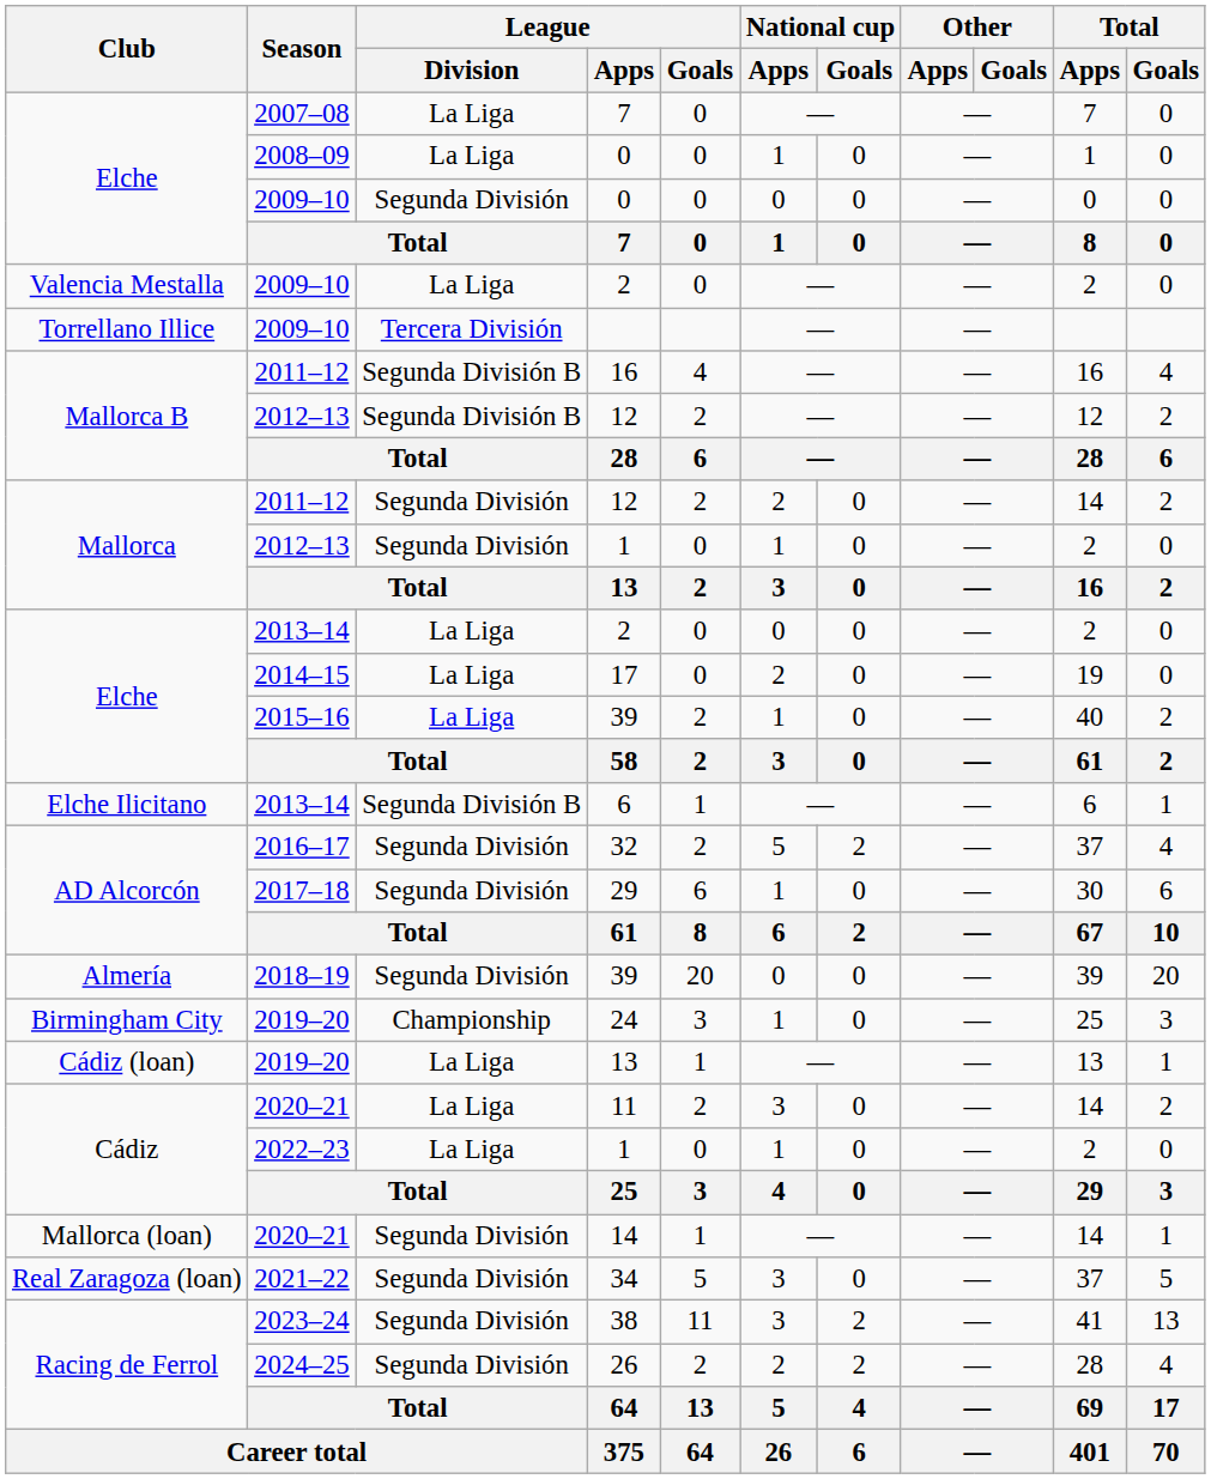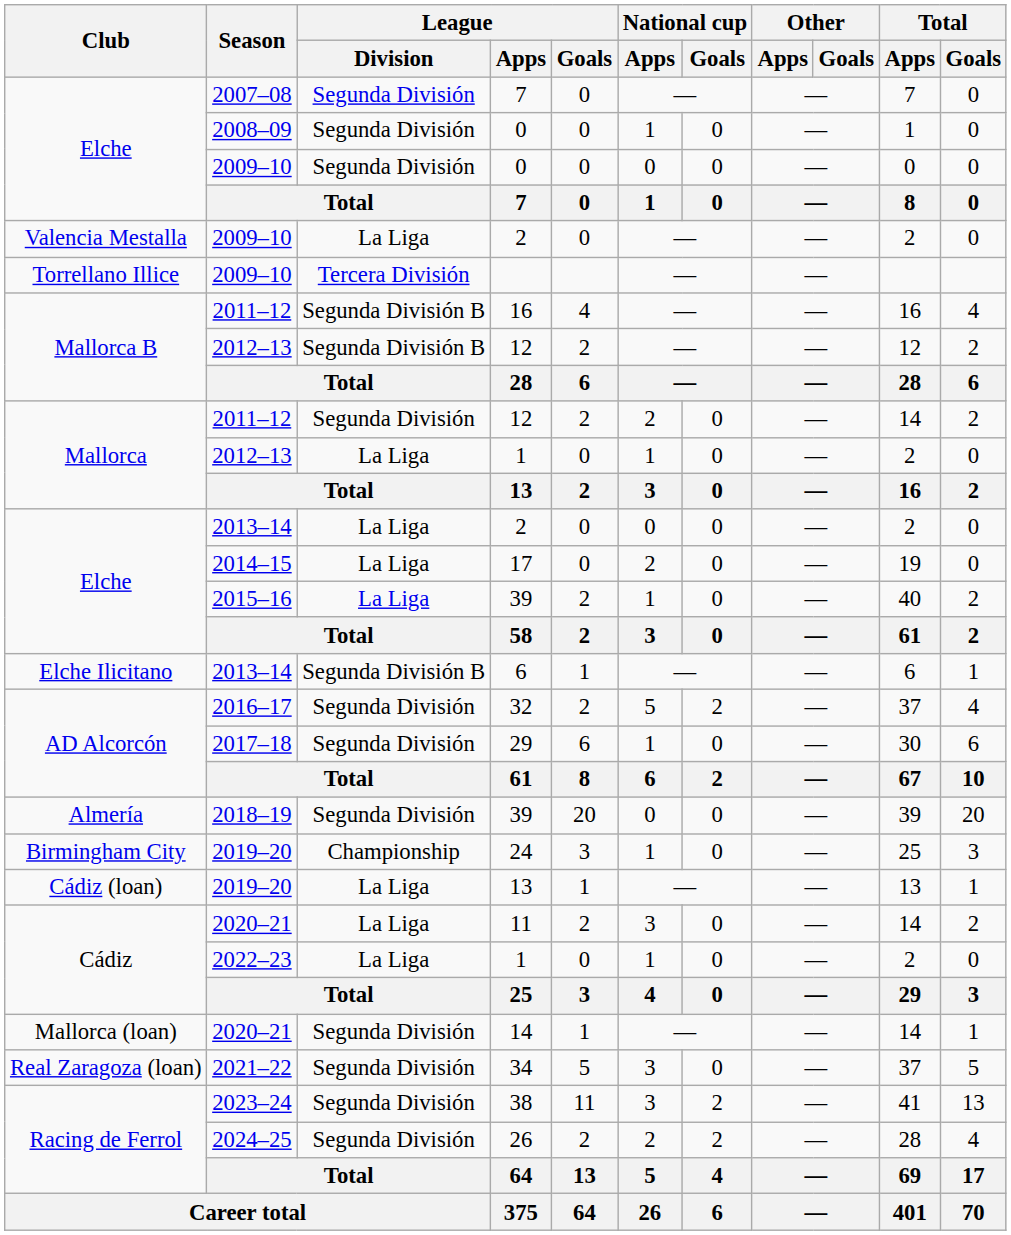2007–08 / 7 | League / Division: La Liga -> Segunda División
2008–09 / 0 | League / Division: La Liga -> Segunda División
2012–13 / 1 | League / Division: Segunda División -> La Liga
